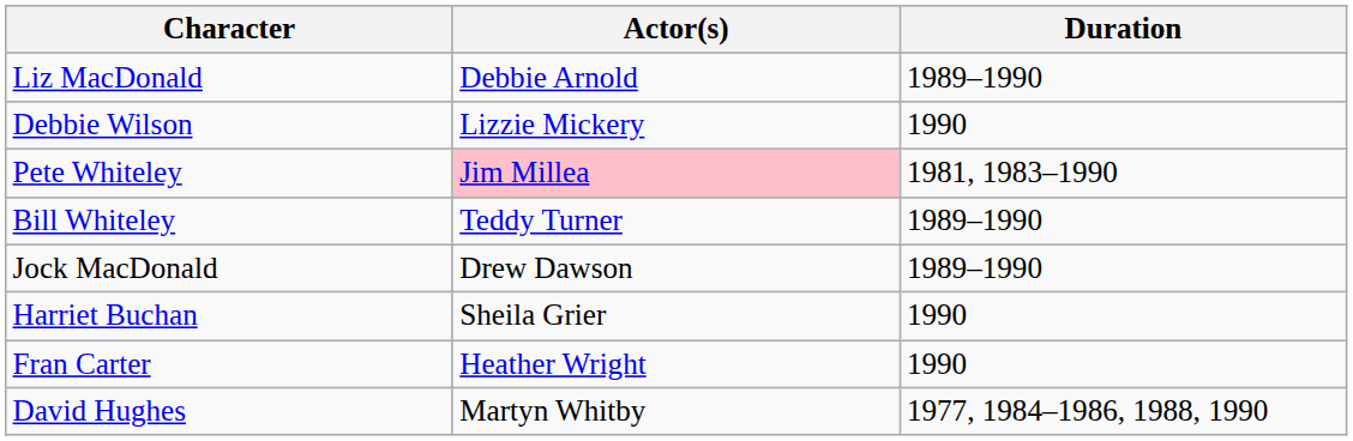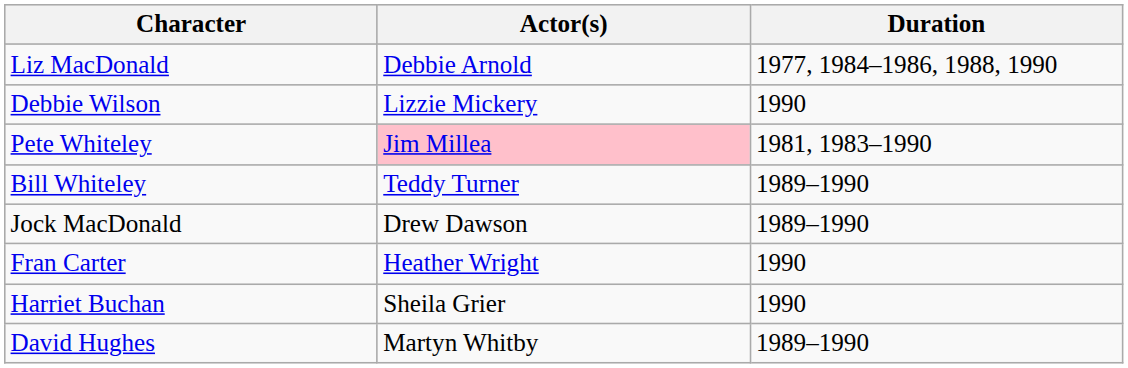Liz MacDonald | Duration: 1989–1990 -> 1977, 1984–1986, 1988, 1990
rows swapped: Harriet Buchan <-> Fran Carter
David Hughes | Duration: 1977, 1984–1986, 1988, 1990 -> 1989–1990
